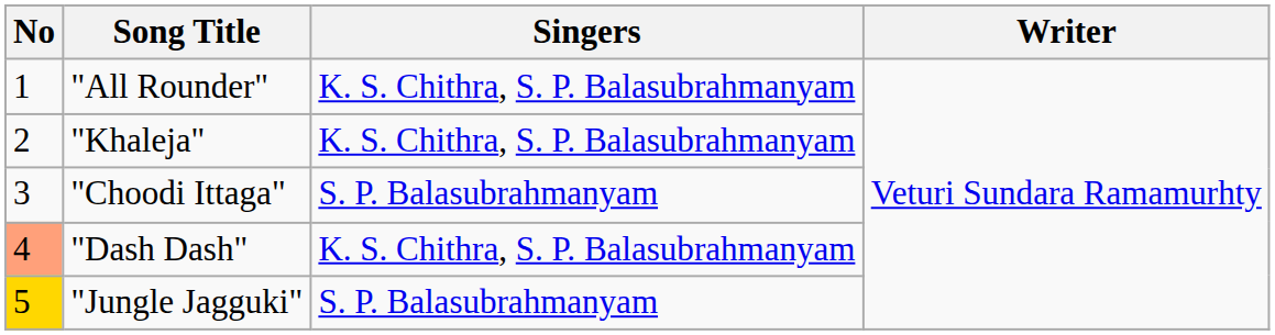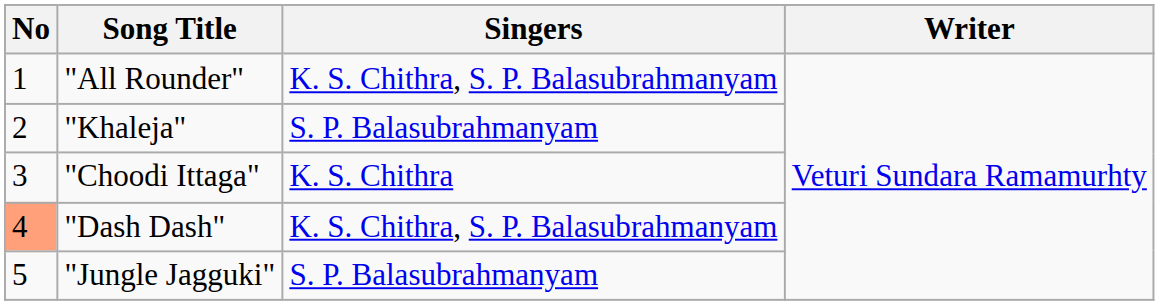"Khaleja" | Singers: K. S. Chithra, S. P. Balasubrahmanyam -> S. P. Balasubrahmanyam
"Choodi Ittaga" | Singers: S. P. Balasubrahmanyam -> K. S. Chithra
"Jungle Jagguki" | No: gold background -> no background
